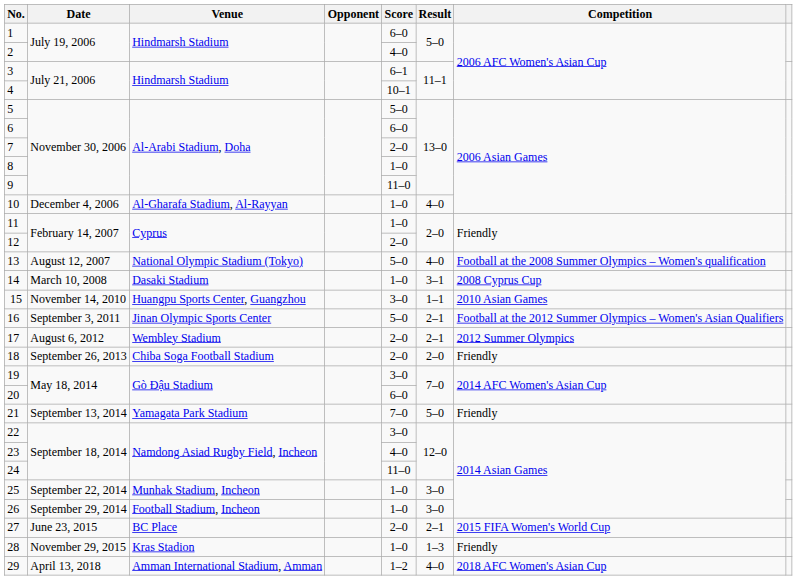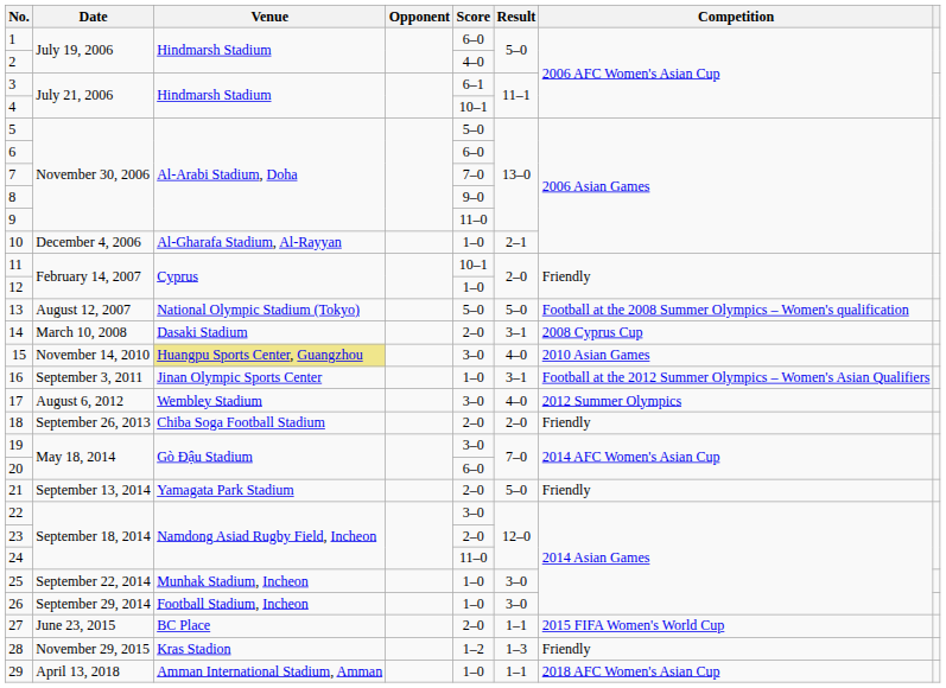7 | Score: 2–0 -> 7–0
8 | Score: 1–0 -> 9–0
10 | Result: 4–0 -> 2–1
11 | Score: 1–0 -> 10–1
12 | Score: 2–0 -> 1–0
13 | Result: 4–0 -> 5–0
14 | Score: 1–0 -> 2–0
15 | Venue: no background -> khaki background
15 | Result: 1–1 -> 4–0
16 | Score: 5–0 -> 1–0
16 | Result: 2–1 -> 3–1
17 | Score: 2–0 -> 3–0
17 | Result: 2–1 -> 4–0
21 | Score: 7–0 -> 2–0
23 | Score: 4–0 -> 2–0
27 | Result: 2–1 -> 1–1
28 | Score: 1–0 -> 1–2
29 | Score: 1–2 -> 1–0
29 | Result: 4–0 -> 1–1
